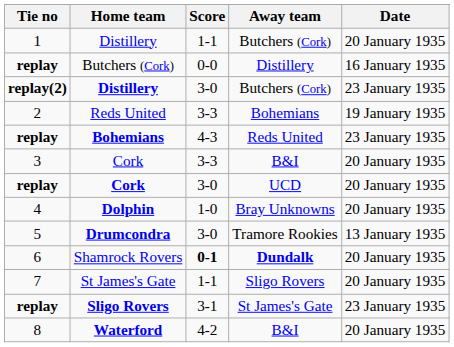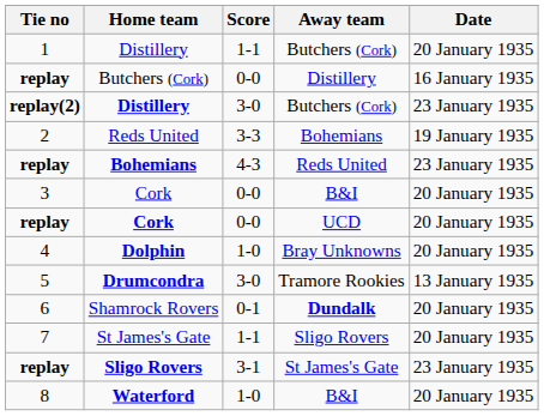3 / Cork | Score: 3-3 -> 0-0
replay / Cork | Score: 3-0 -> 0-0
Shamrock Rovers | Score: bold -> normal
Waterford | Score: 4-2 -> 1-0
